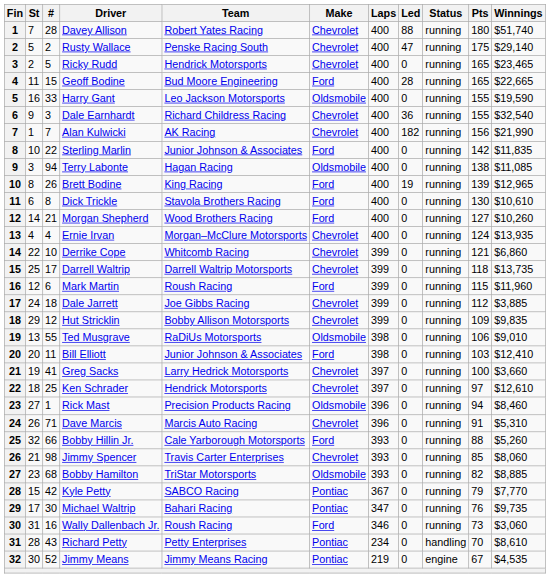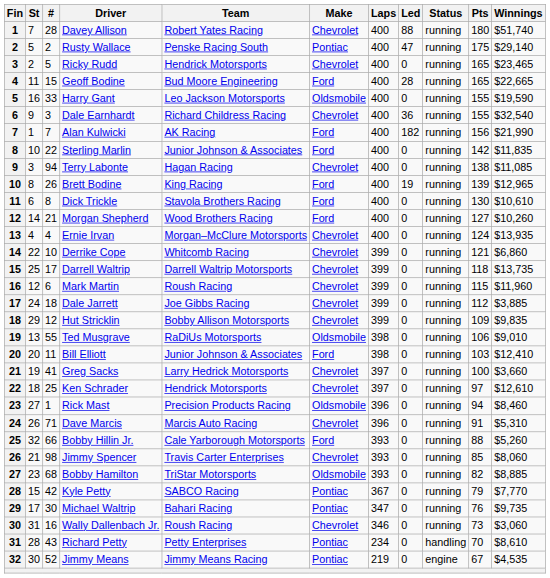Rusty Wallace | Make: Chevrolet -> Pontiac
Alan Kulwicki | Make: Chevrolet -> Ford
Terry Labonte | Make: Oldsmobile -> Chevrolet
Mark Martin | Make: Ford -> Chevrolet
Wally Dallenbach Jr. | Make: Ford -> Chevrolet
